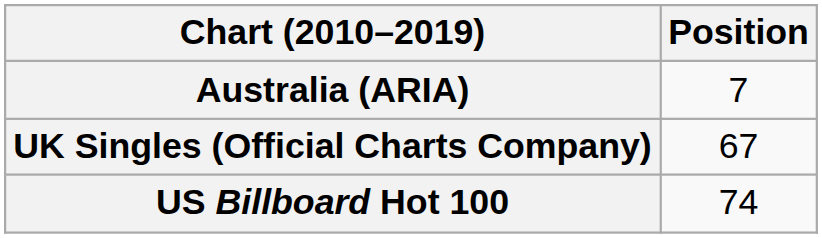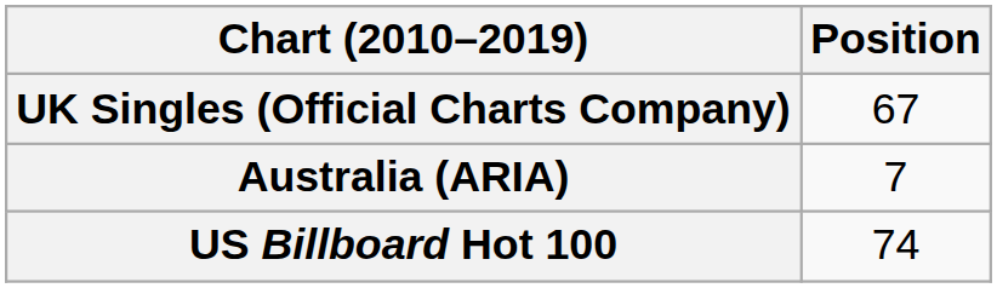rows swapped: Australia (ARIA) <-> UK Singles (Official Charts Company)
